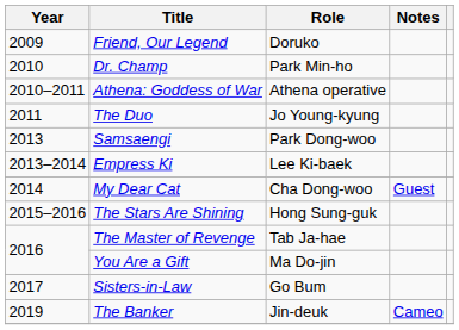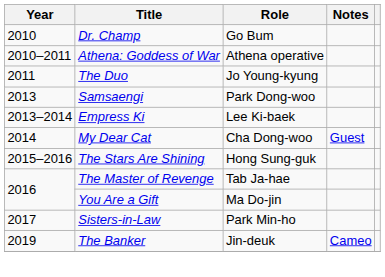- row: 2009 | Friend, Our Legend | Doruko
Dr. Champ | Role: Park Min-ho -> Go Bum
Sisters-in-Law | Role: Go Bum -> Park Min-ho
